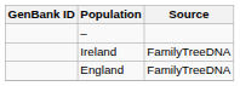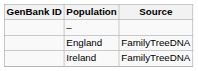rows swapped: Ireland <-> England
